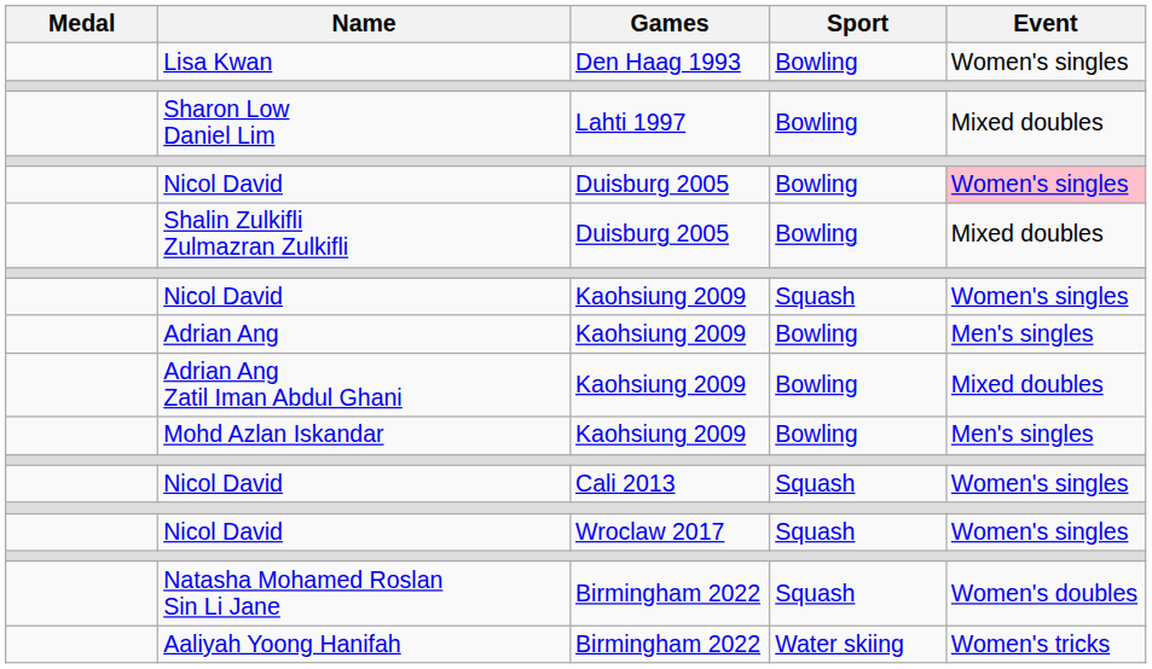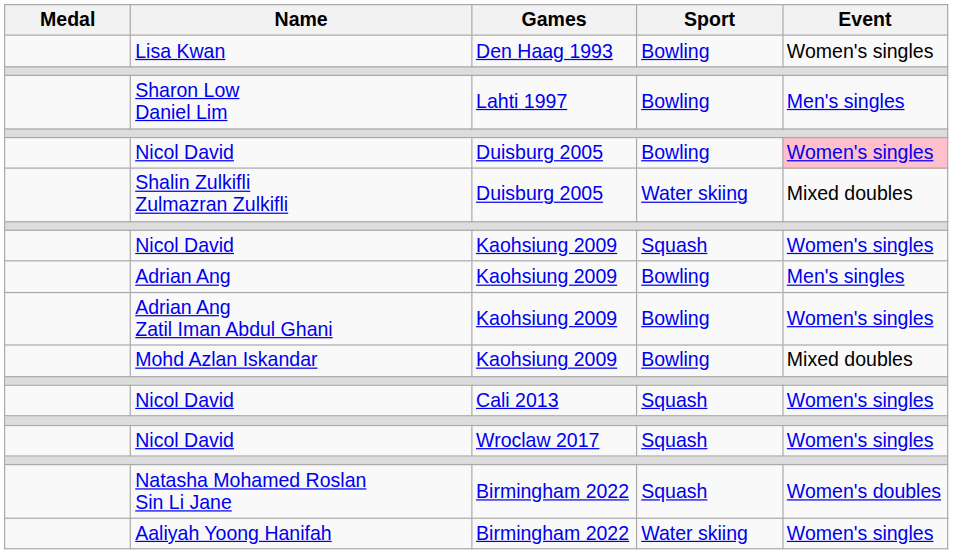Sharon Low Daniel Lim | Event: Mixed doubles -> Men's singles
Shalin Zulkifli Zulmazran Zulkifli | Sport: Bowling -> Water skiing
Adrian Ang Zatil Iman Abdul Ghani | Event: Mixed doubles -> Women's singles
Mohd Azlan Iskandar | Event: Men's singles -> Mixed doubles
Aaliyah Yoong Hanifah | Event: Women's tricks -> Women's singles
